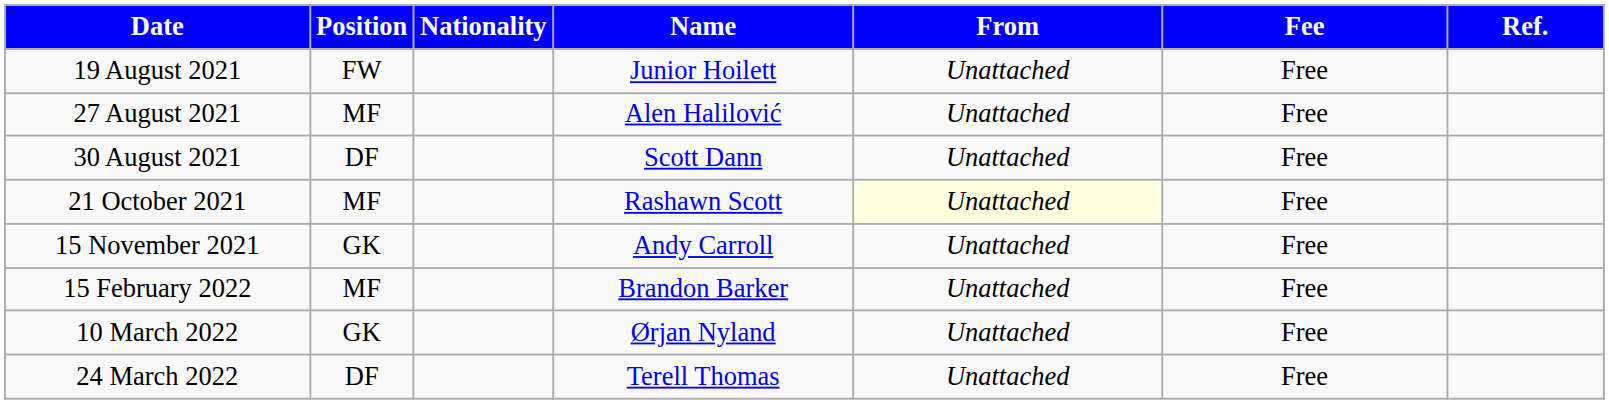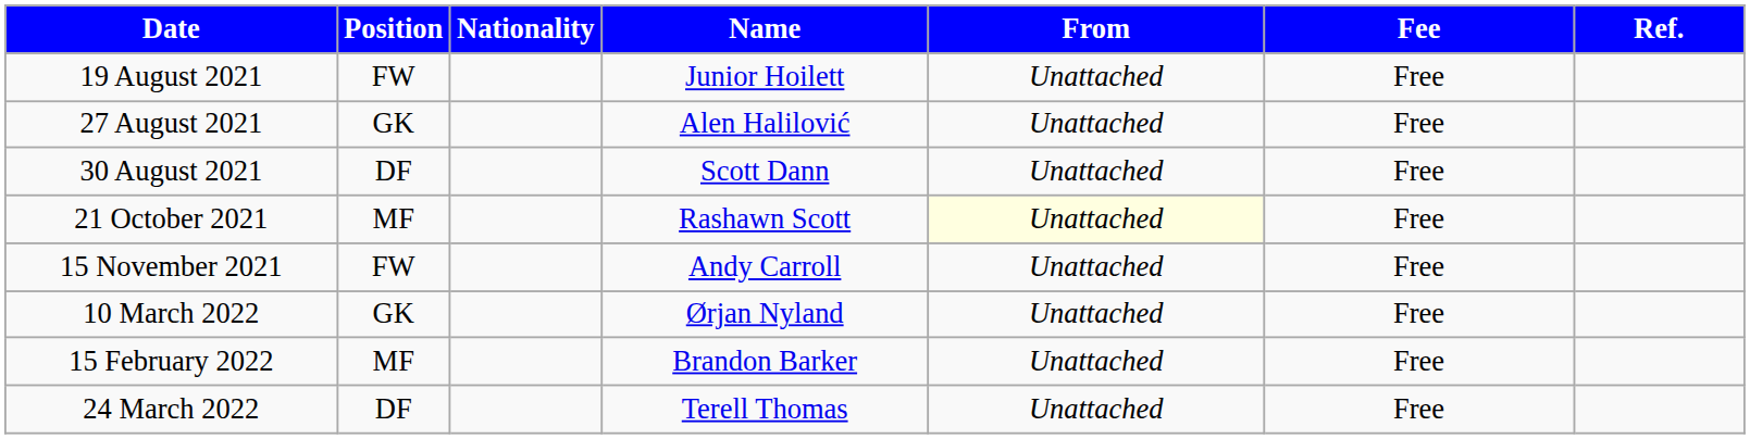27 August 2021 | Position: MF -> GK
15 November 2021 | Position: GK -> FW
rows swapped: 15 February 2022 <-> 10 March 2022
